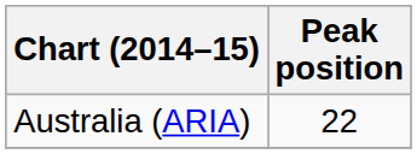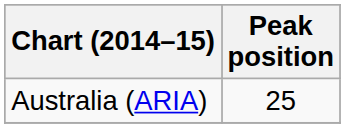Australia (ARIA) | Peak position: 22 -> 25
